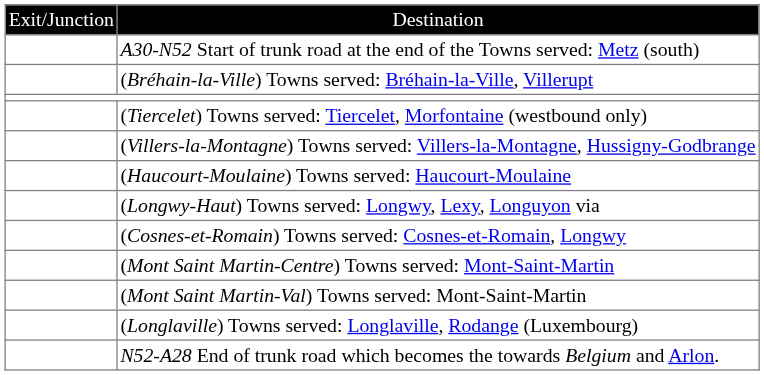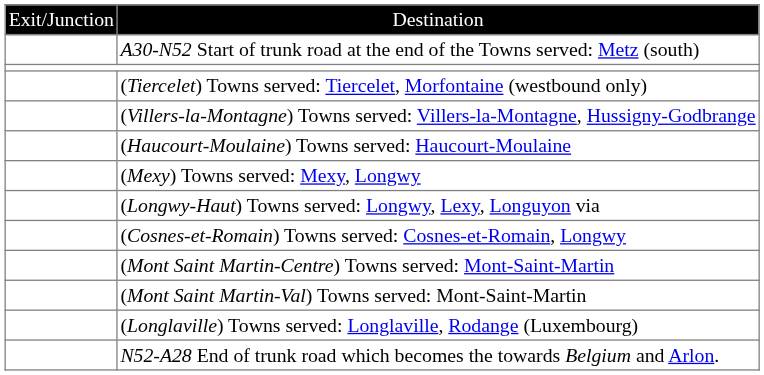- row: (Bréhain-la-Ville) Towns served: Bréhain-la-Ville, Villerupt
+ row: (Mexy) Towns served: Mexy, Longwy
